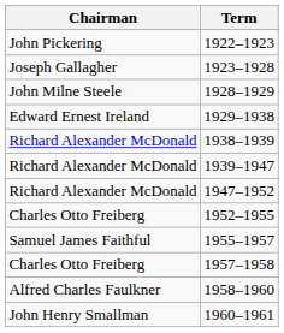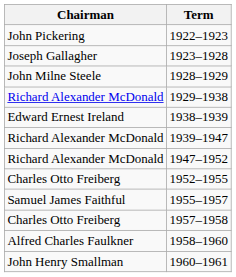1929–1938 | Chairman: Edward Ernest Ireland -> Richard Alexander McDonald
1938–1939 | Chairman: Richard Alexander McDonald -> Edward Ernest Ireland
